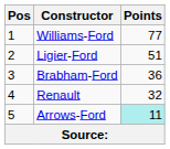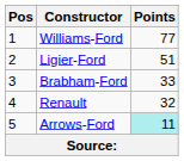Brabham-Ford | Points: 36 -> 33
